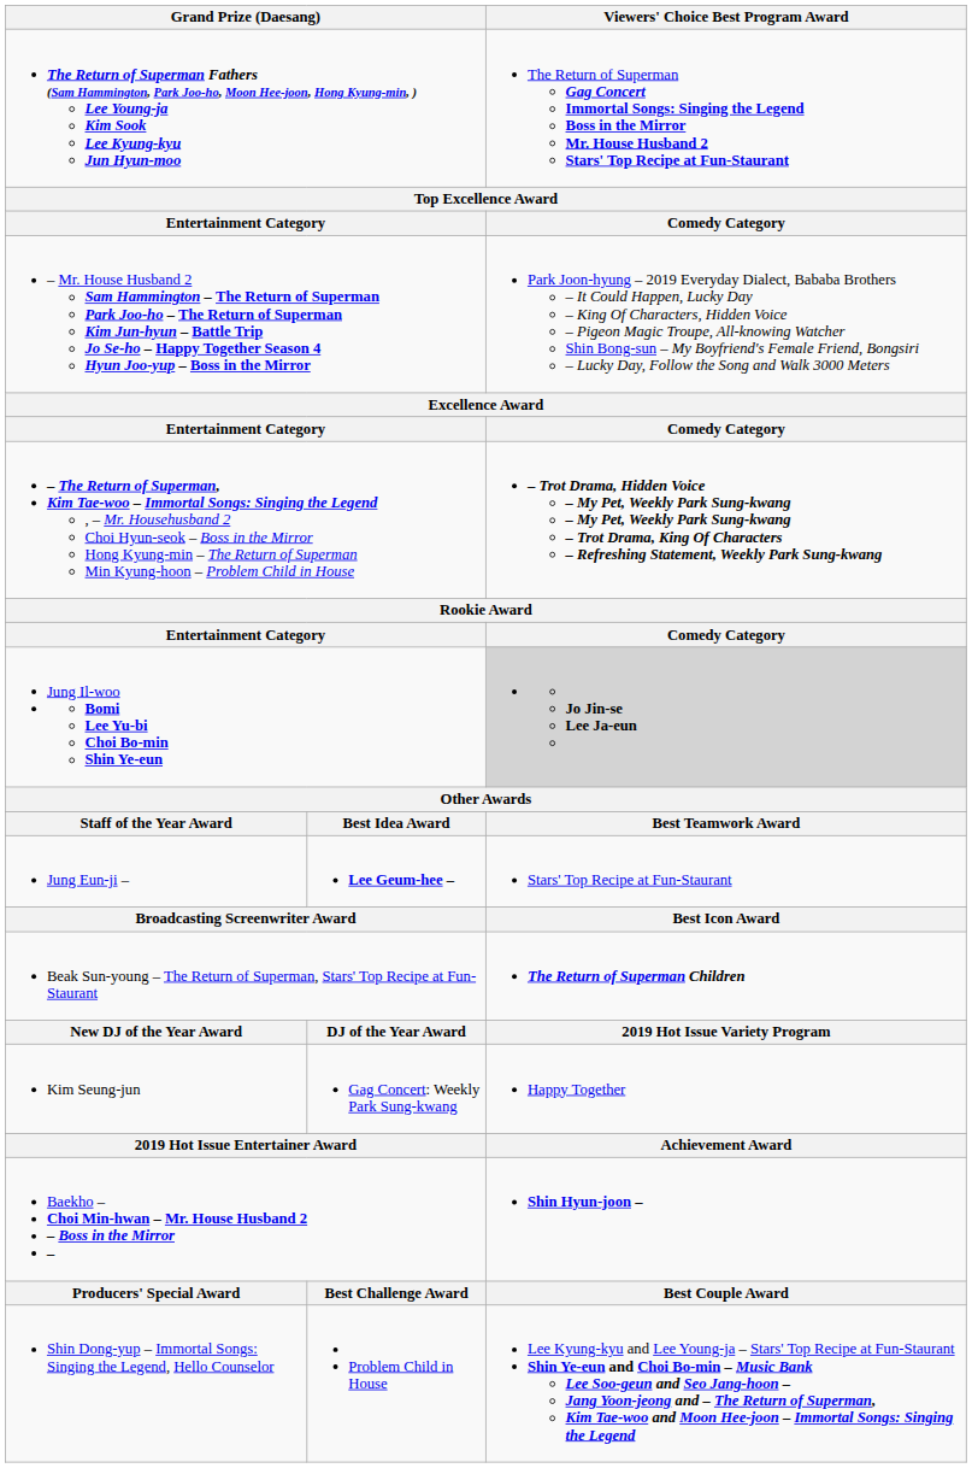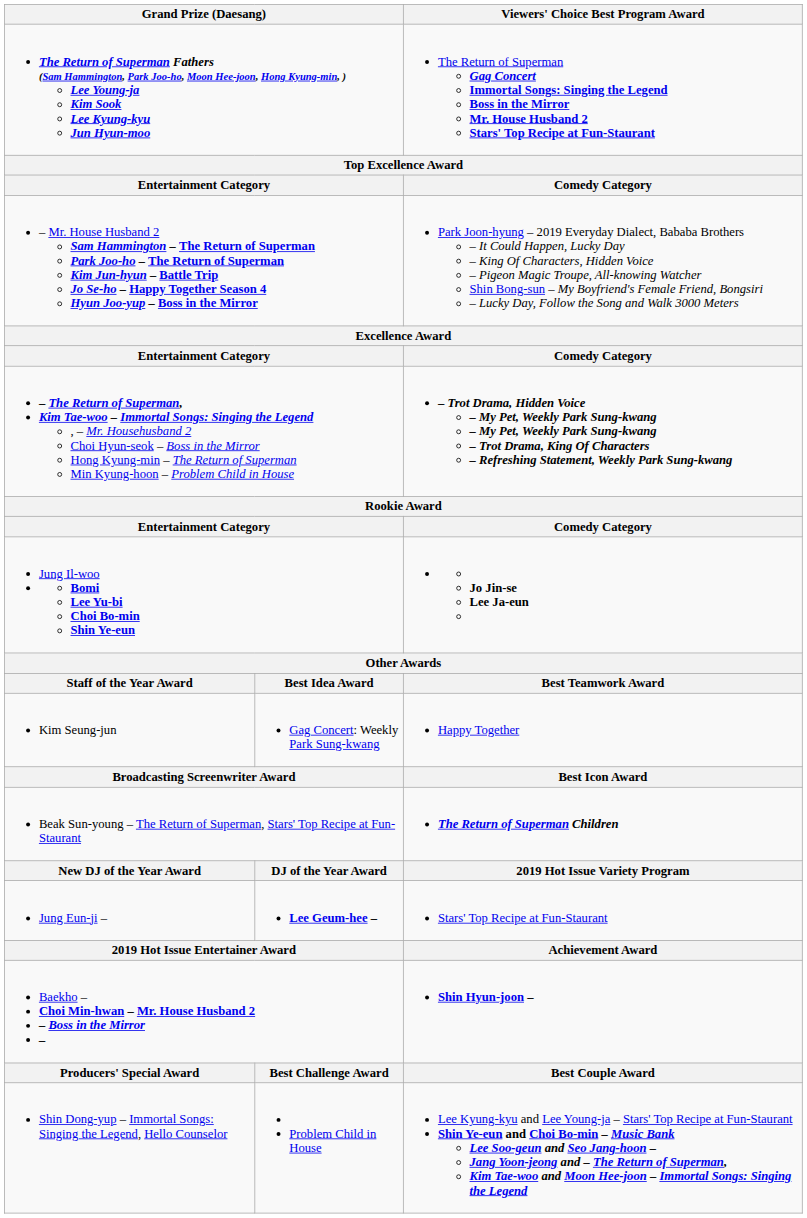Jung Il-woo Bomi Lee Yu-bi Choi Bo-min Shin Ye-eun | Viewers' Choice Best Program Award: lightgrey background -> no background
rows swapped: Kim Seung-jun <-> Jung Eun-ji –
